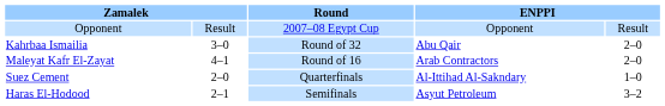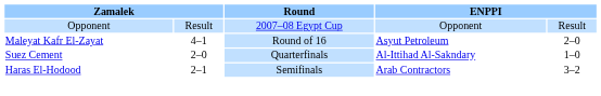- row: Kahrbaa Ismailia | 3–0 | Round of 32 | Abu Qair | 2–0
Maleyat Kafr El-Zayat | column 4: Arab Contractors -> Asyut Petroleum
Haras El-Hodood | column 4: Asyut Petroleum -> Arab Contractors
